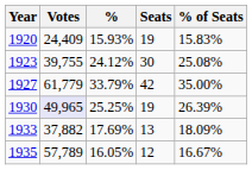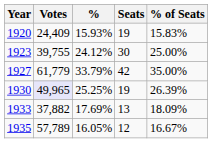1923 | % of Seats: 25.08% -> 25.00%
